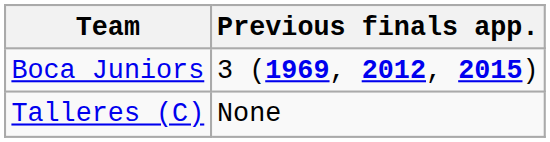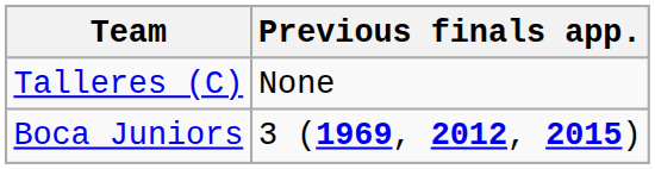rows swapped: Talleres (C) <-> Boca Juniors
